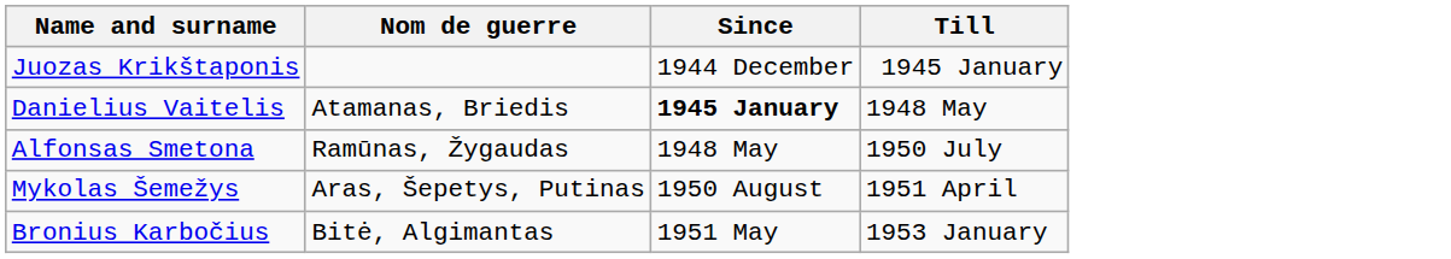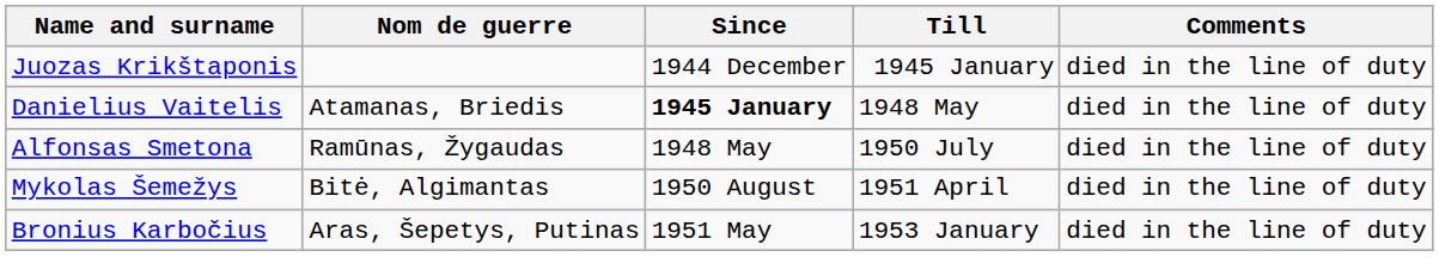+ column: Comments | died in the line of duty | died in the line of duty | died in the line of duty | died in the line of duty | died in the line of duty
Mykolas Šemežys | Nom de guerre: Aras, Šepetys, Putinas -> Bitė, Algimantas
Bronius Karbočius | Nom de guerre: Bitė, Algimantas -> Aras, Šepetys, Putinas
